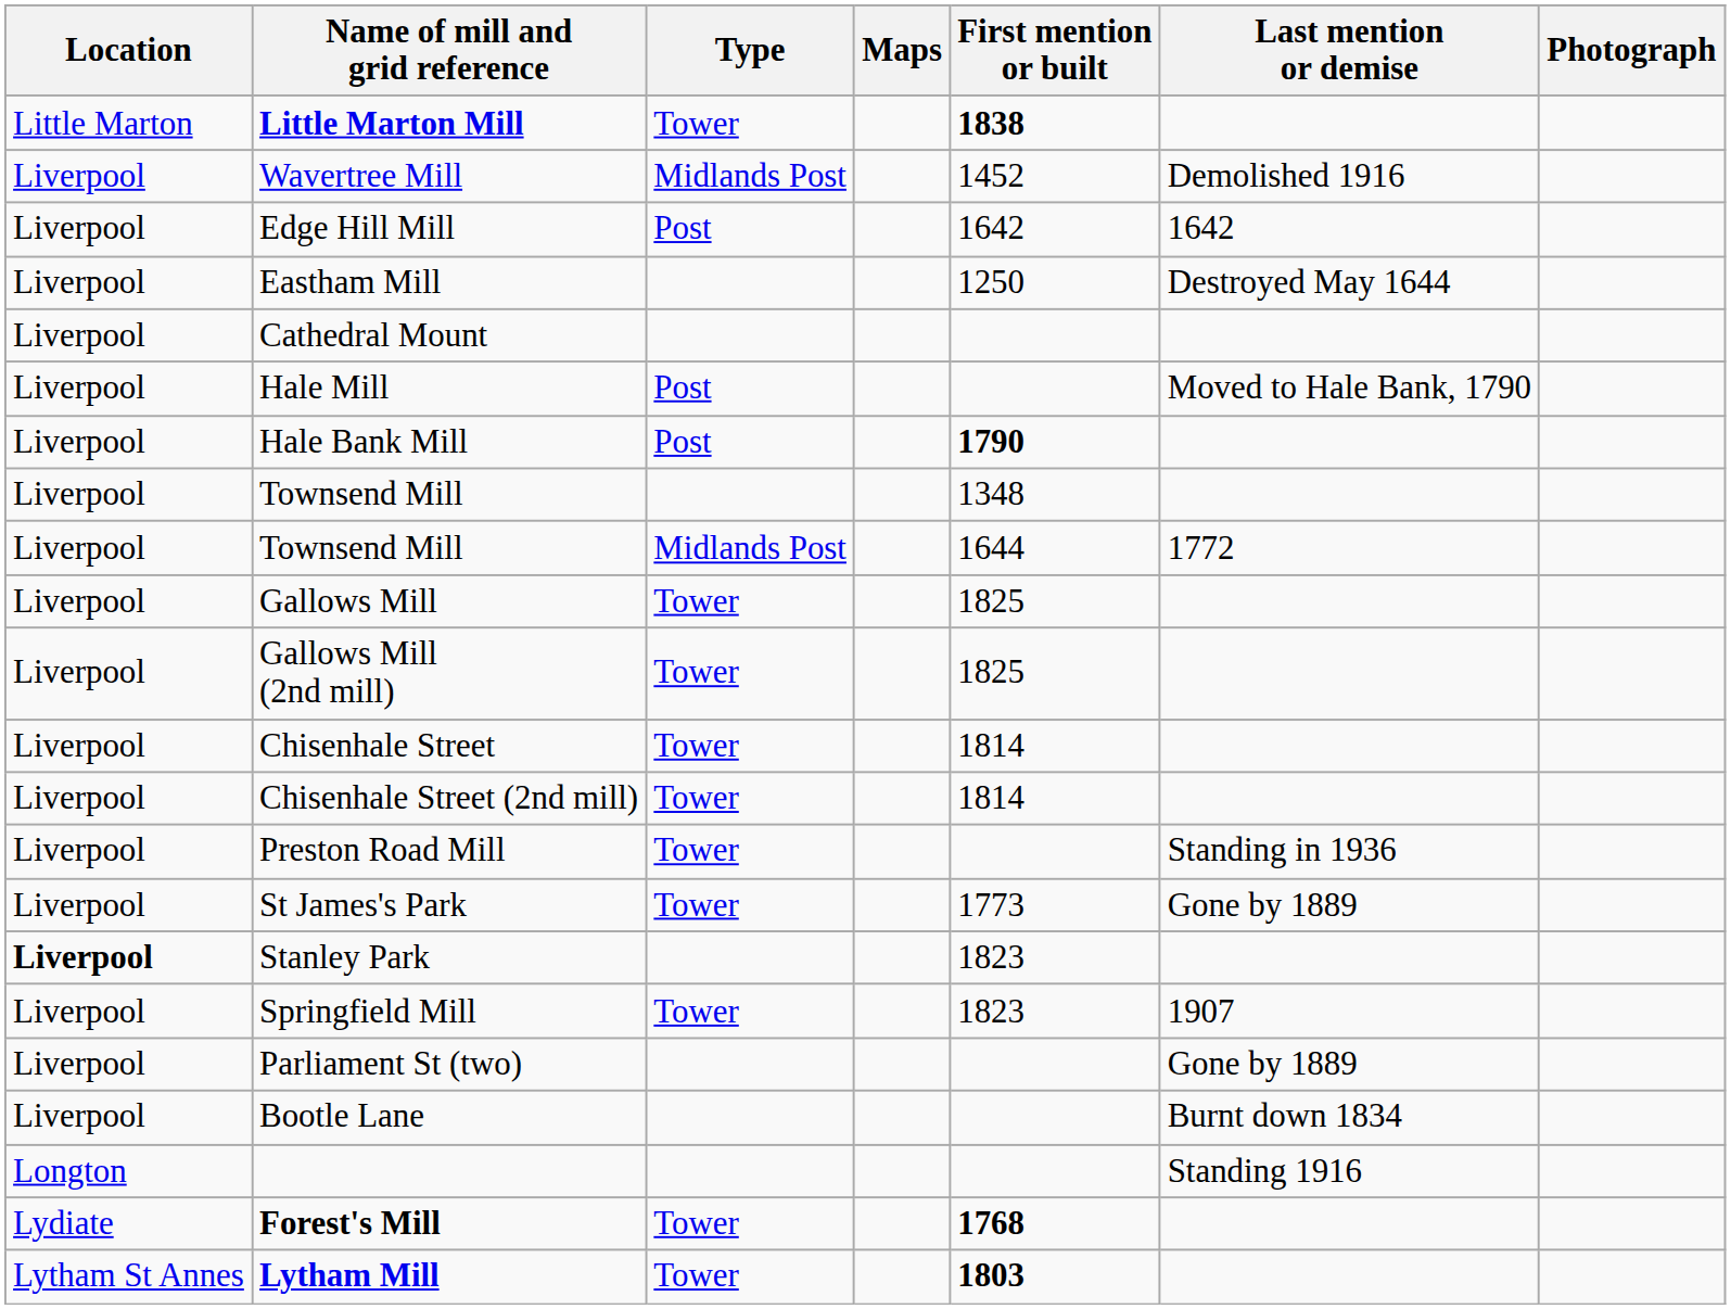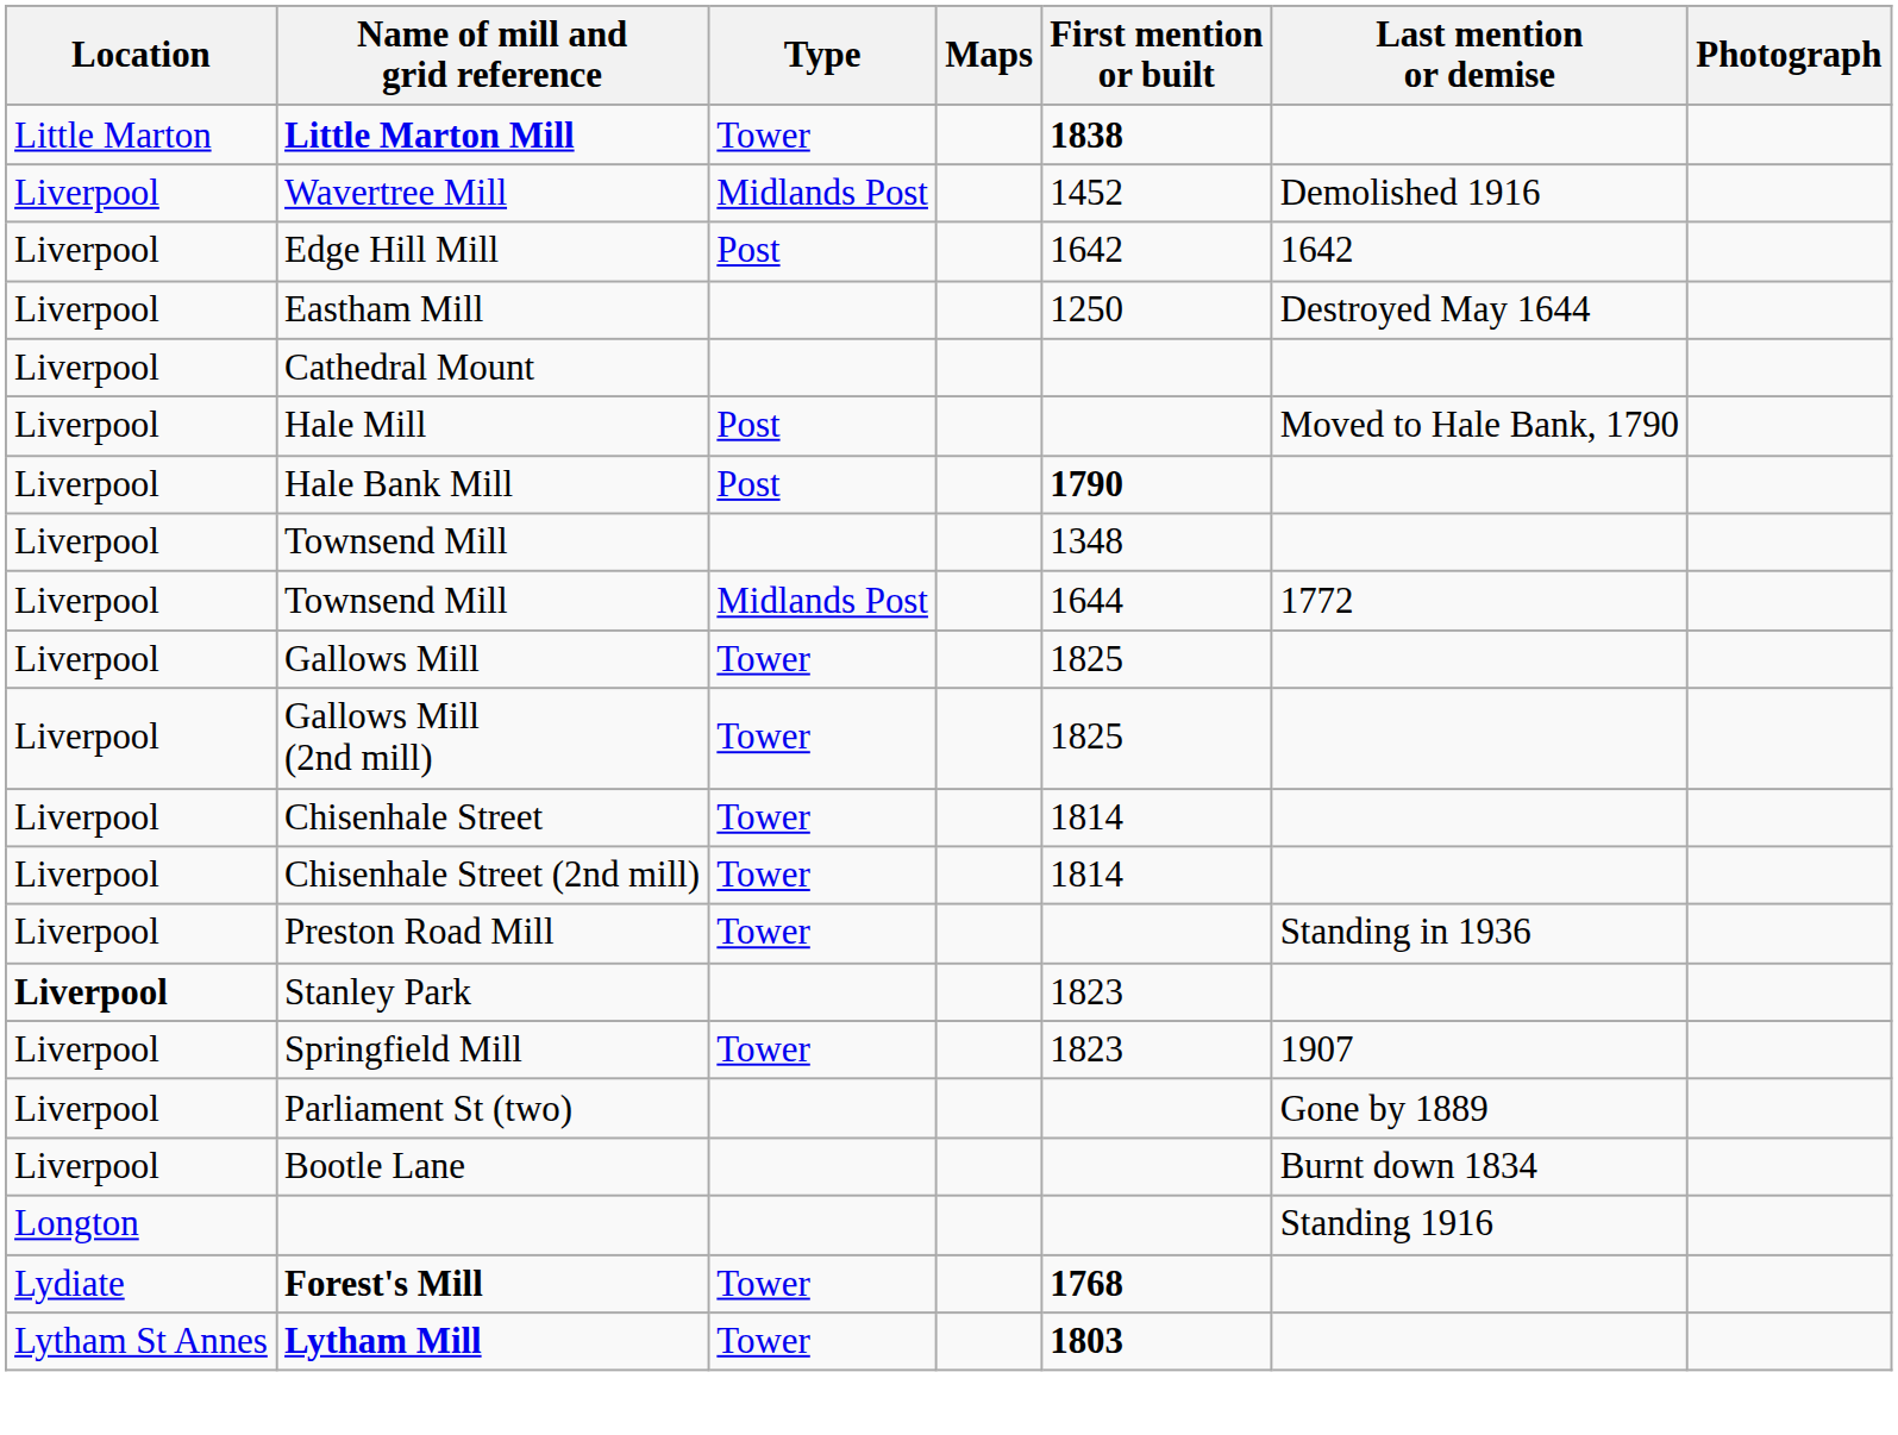- row: Liverpool | St James's Park | Tower | 1773 | Gone by 1889
